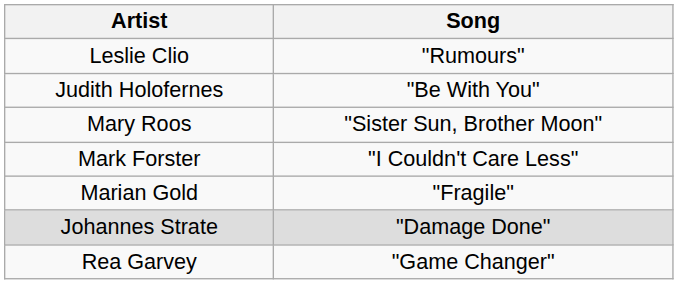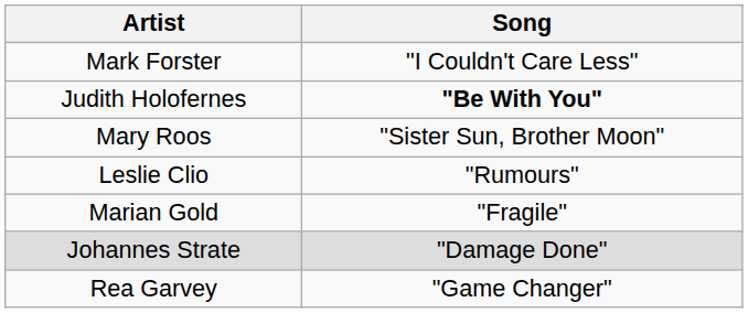rows swapped: Mark Forster <-> Leslie Clio
Judith Holofernes | Song: normal -> bold
